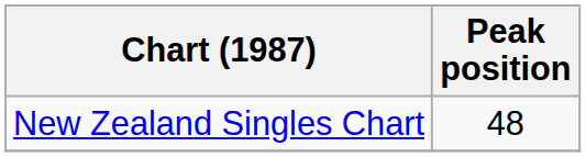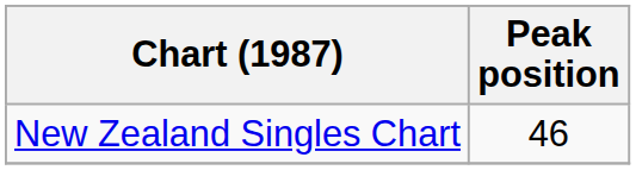New Zealand Singles Chart | Peak position: 48 -> 46
